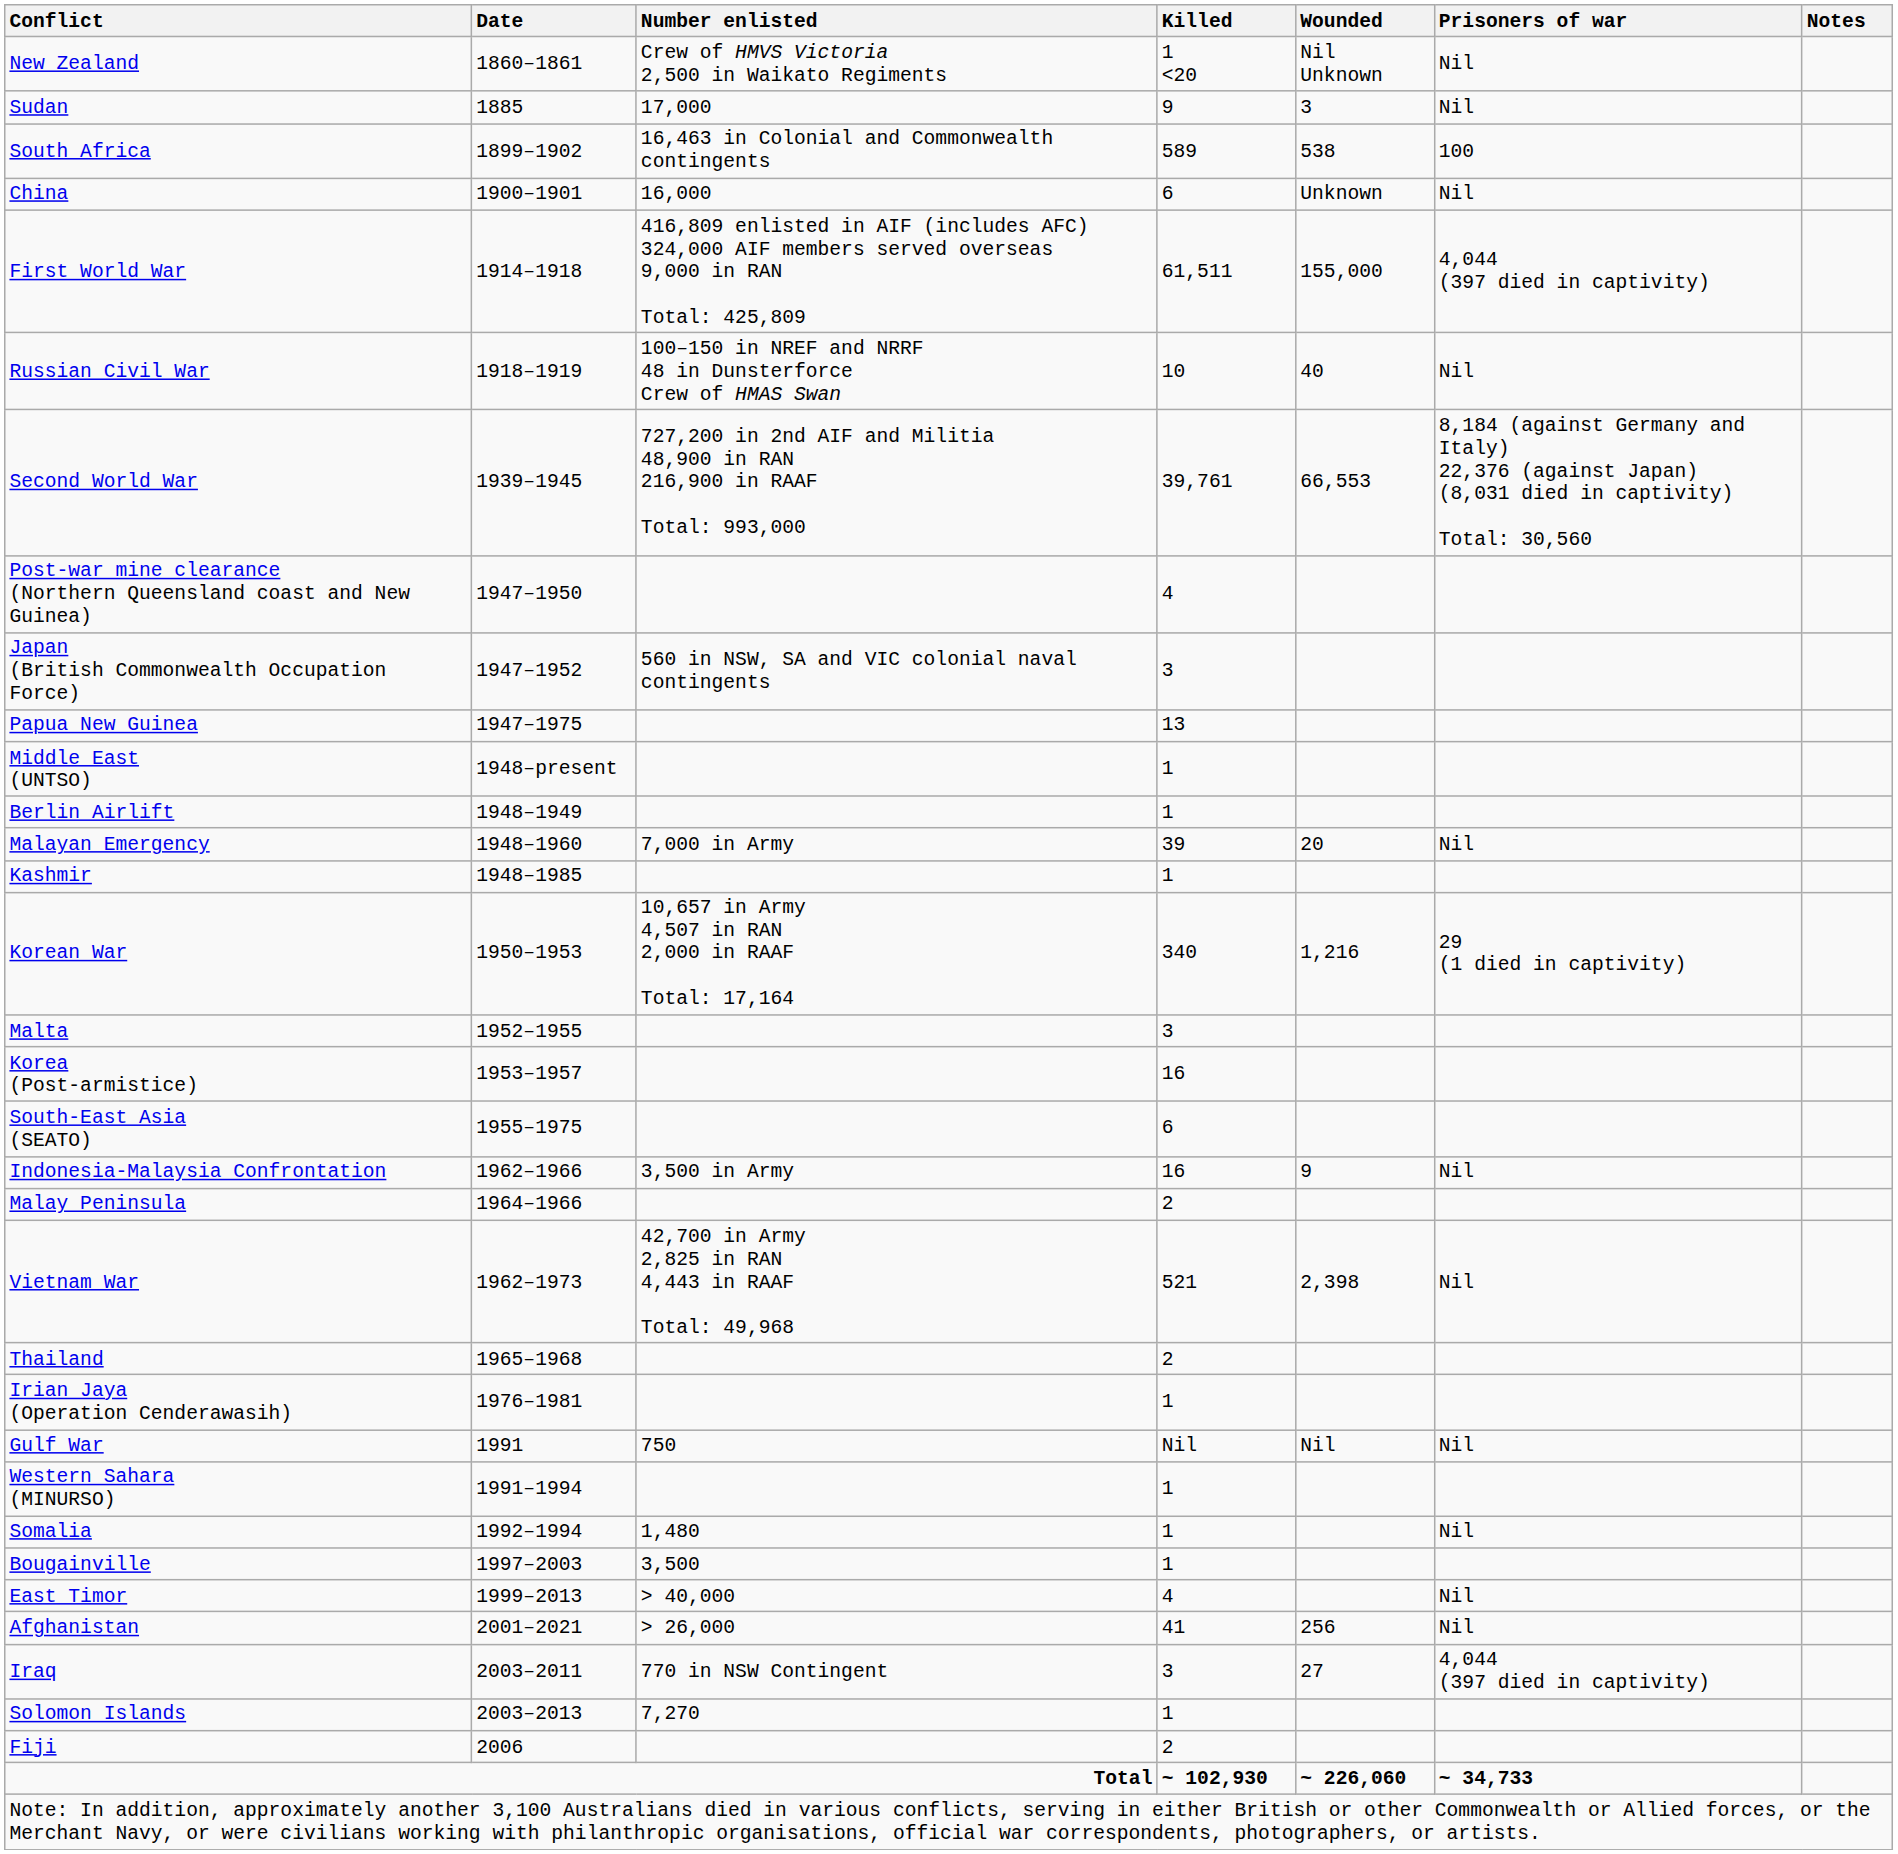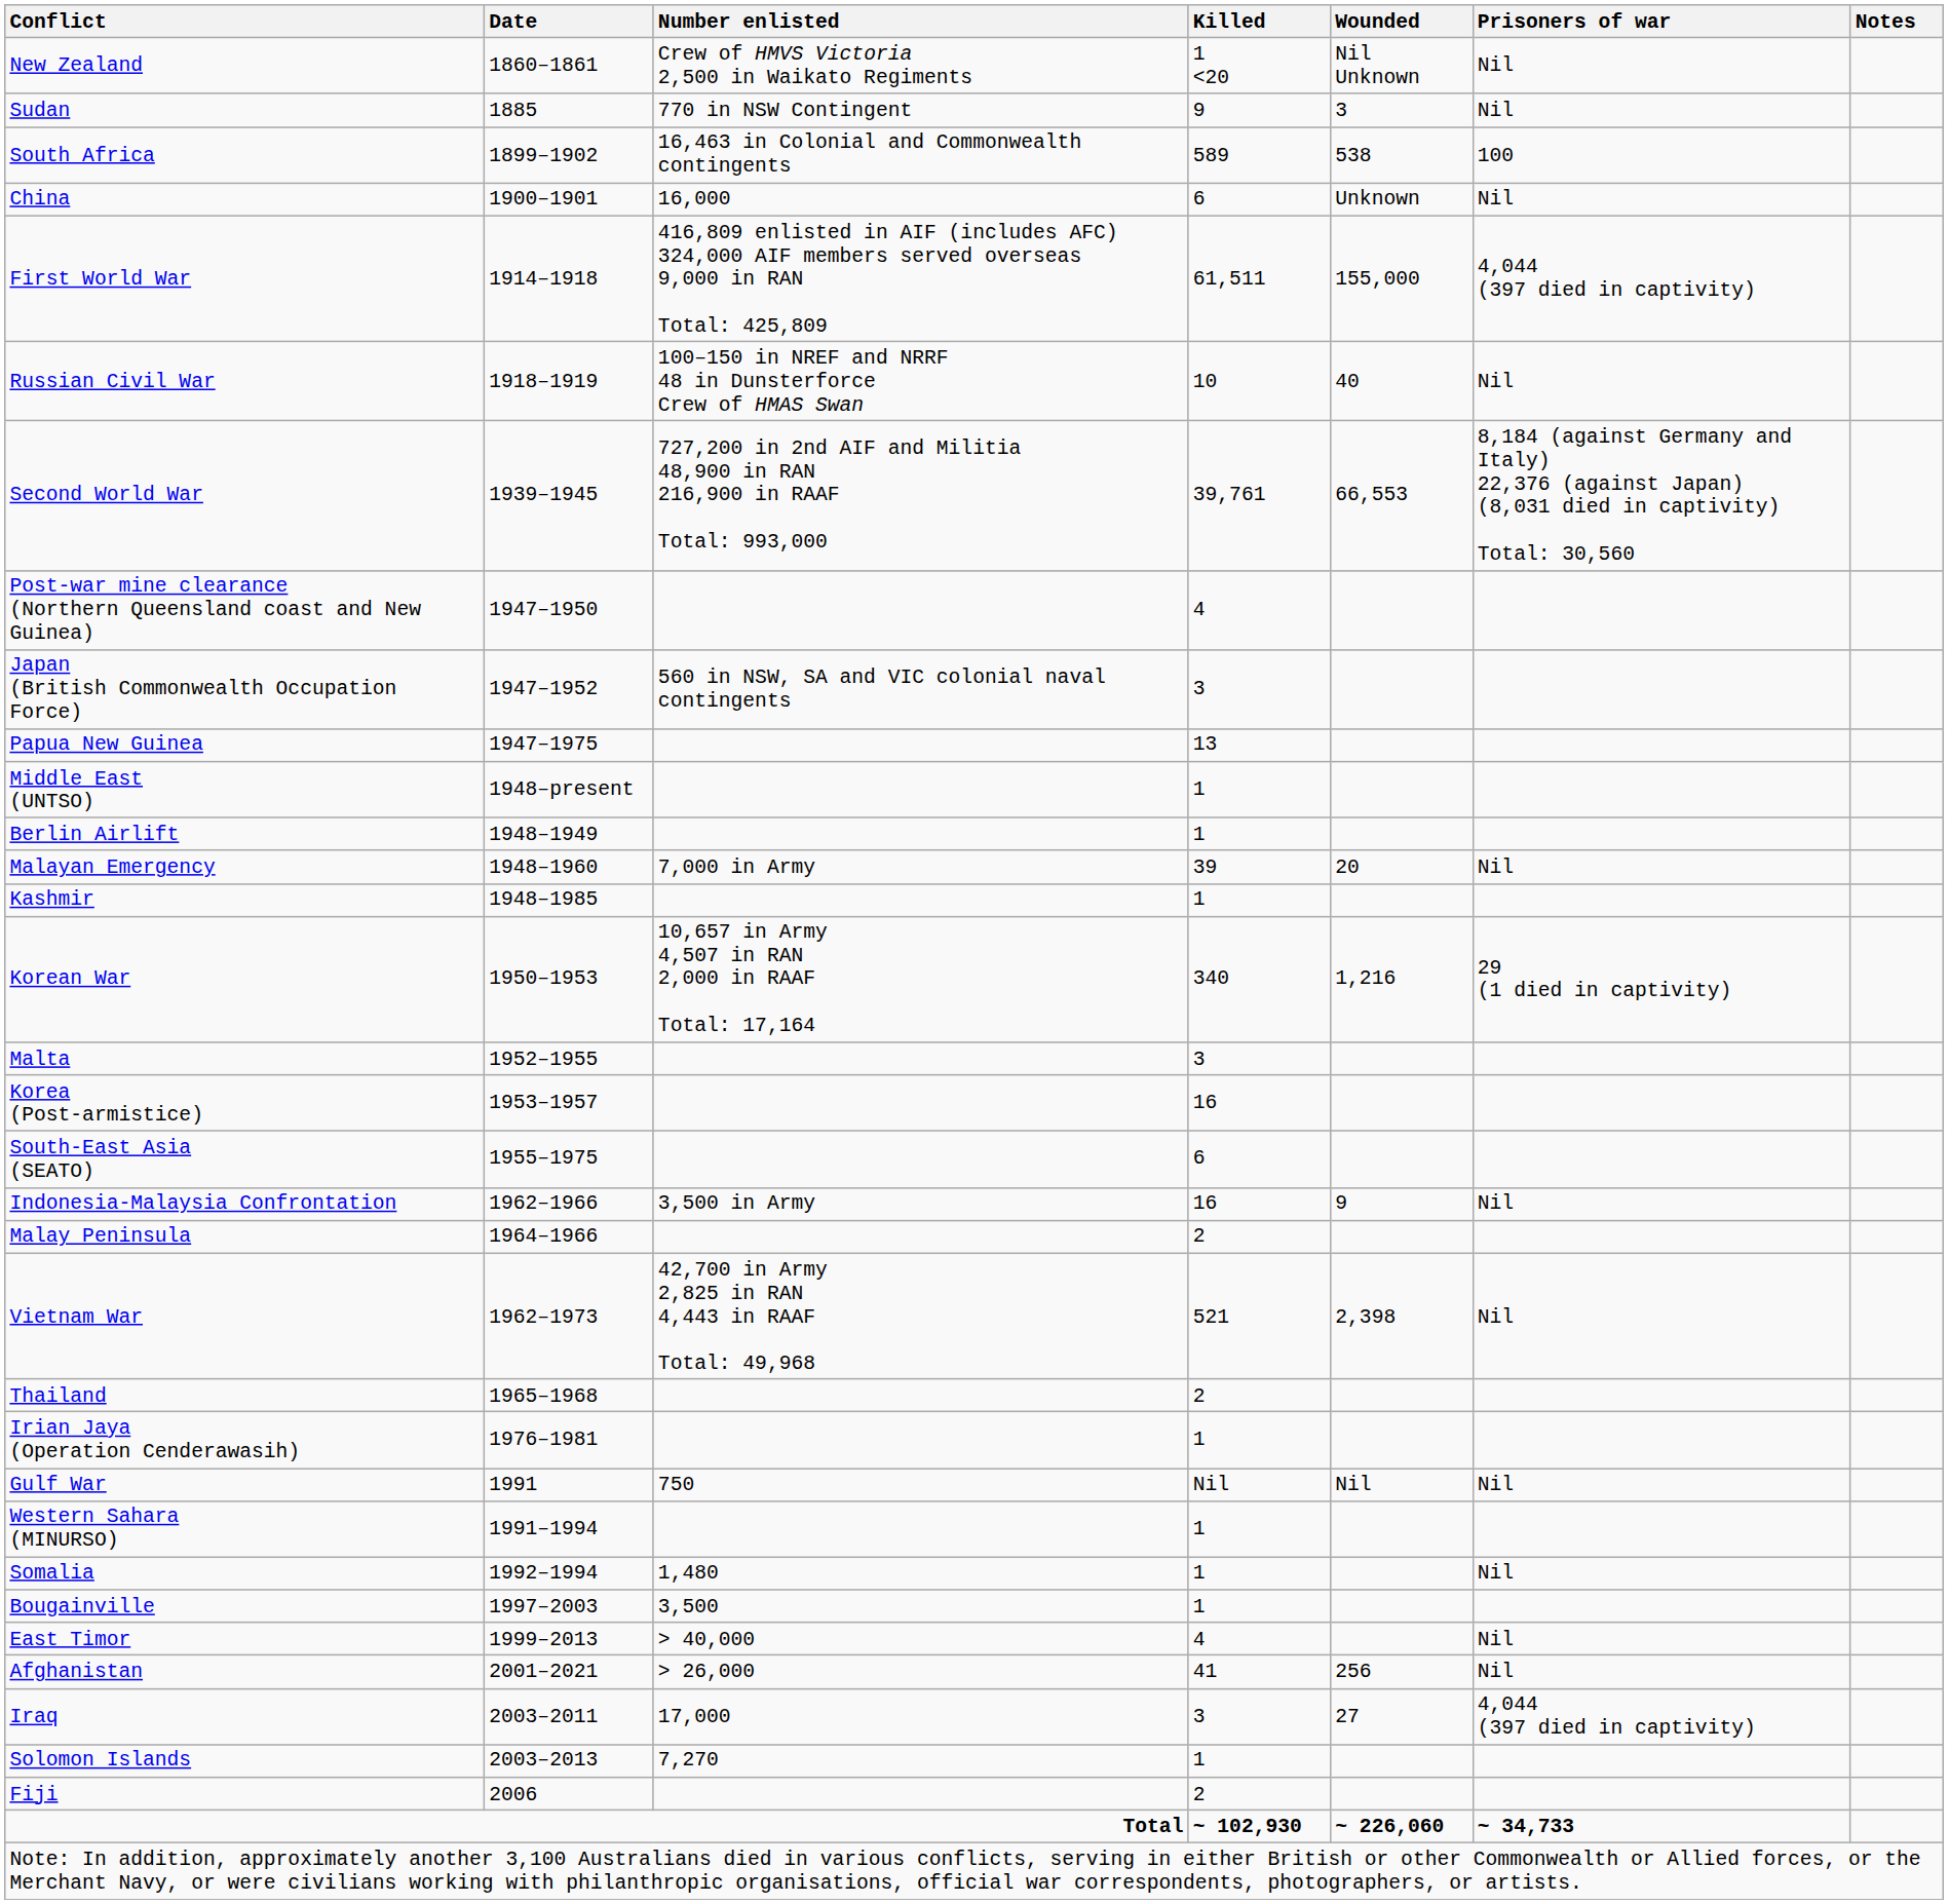Sudan | Number enlisted: 17,000 -> 770 in NSW Contingent
Iraq | Number enlisted: 770 in NSW Contingent -> 17,000
